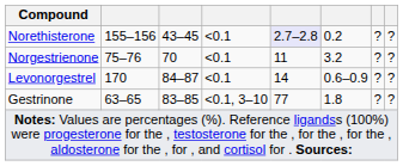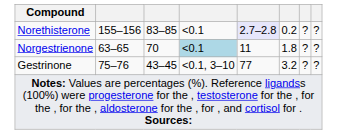Norethisterone | column 3: 43–45 -> 83–85
Norgestrienone | column 2: 75–76 -> 63–65
Norgestrienone | column 4: no background -> lightblue background
Norgestrienone | column 6: 3.2 -> 1.8
- row: Levonorgestrel | 170 | 84–87 | <0.1 | 14 | 0.6–0.9 | ? | ?
Gestrinone | column 2: 63–65 -> 75–76
Gestrinone | column 3: 83–85 -> 43–45
Gestrinone | column 6: 1.8 -> 3.2
